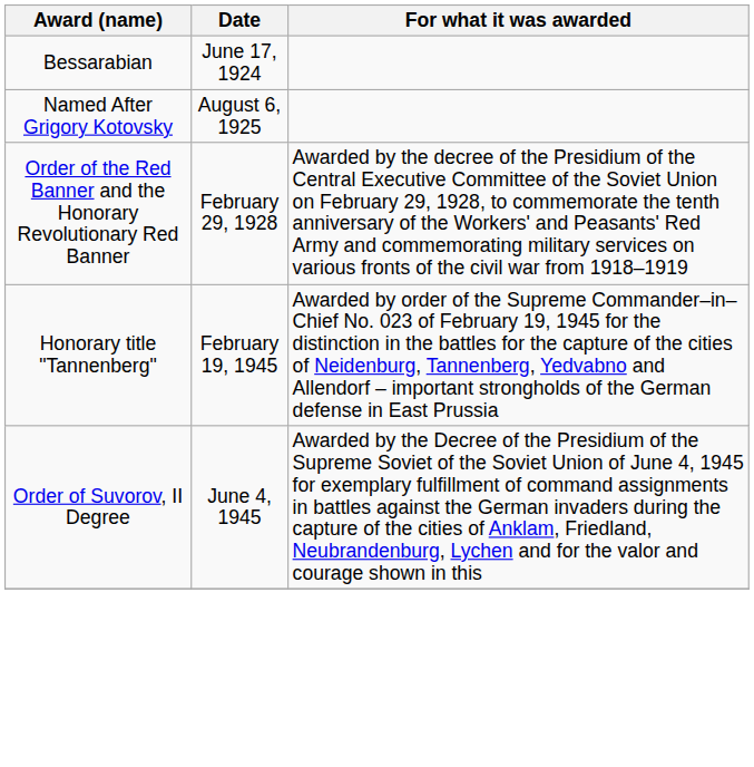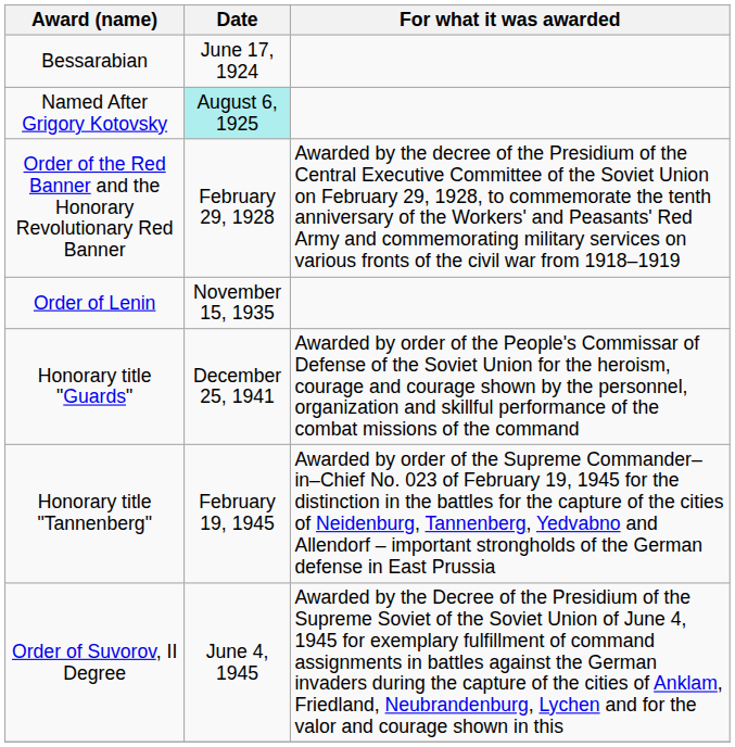Named After Grigory Kotovsky | Date: no background -> paleturquoise background
+ row: Order of Lenin | November 15, 1935
+ row: Honorary title "Guards" | December 25, 1941 | Awarded by order of the People's Commissar of Defense of the Soviet Union for the heroism, courage and courage shown by the personnel, organization and skillful performance of the combat missions of the command
